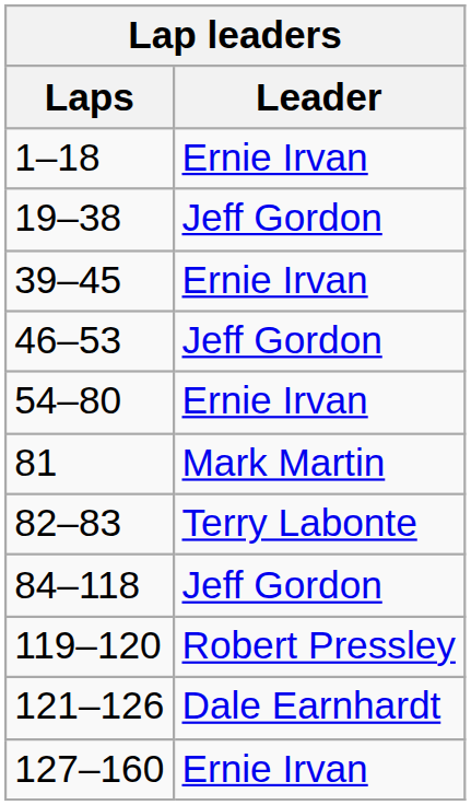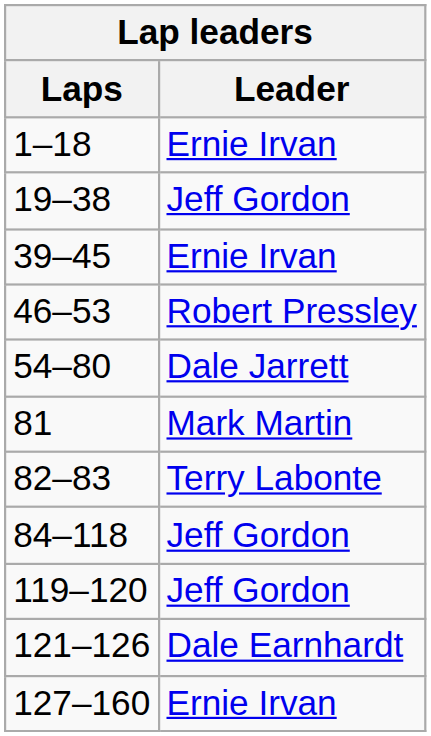46–53 | Leader: Jeff Gordon -> Robert Pressley
54–80 | Leader: Ernie Irvan -> Dale Jarrett
119–120 | Leader: Robert Pressley -> Jeff Gordon
